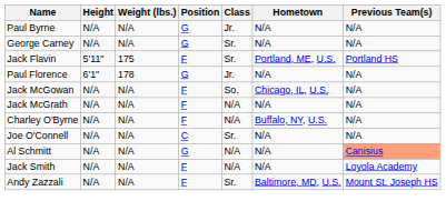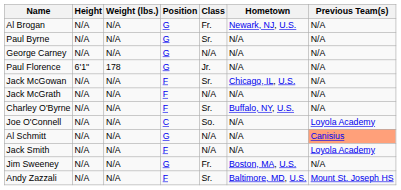+ row: Al Brogan | N/A | N/A | G | Fr. | Newark, NJ, U.S. | N/A
Paul Byrne | Class: Jr. -> Sr.
George Carney | Class: Sr. -> N/A
- row: Jack Flavin | 5'11" | 175 | F | Sr. | Portland, ME, U.S. | Portland HS
Jack McGowan | Class: So. -> Sr.
Charley O'Byrne | Class: N/A -> Sr.
Joe O'Connell | Class: Sr. -> So.
Joe O'Connell | Previous Team(s): N/A -> Loyola Academy
+ row: Jim Sweeney | N/A | N/A | G | Fr. | Boston, MA, U.S. | N/A
